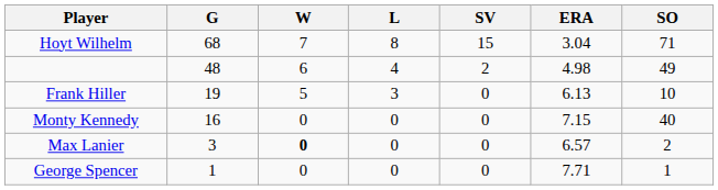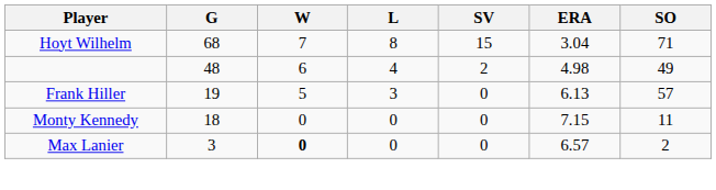Frank Hiller | SO: 10 -> 57
Monty Kennedy | G: 16 -> 18
Monty Kennedy | SO: 40 -> 11
- row: George Spencer | 1 | 0 | 0 | 0 | 7.71 | 1
